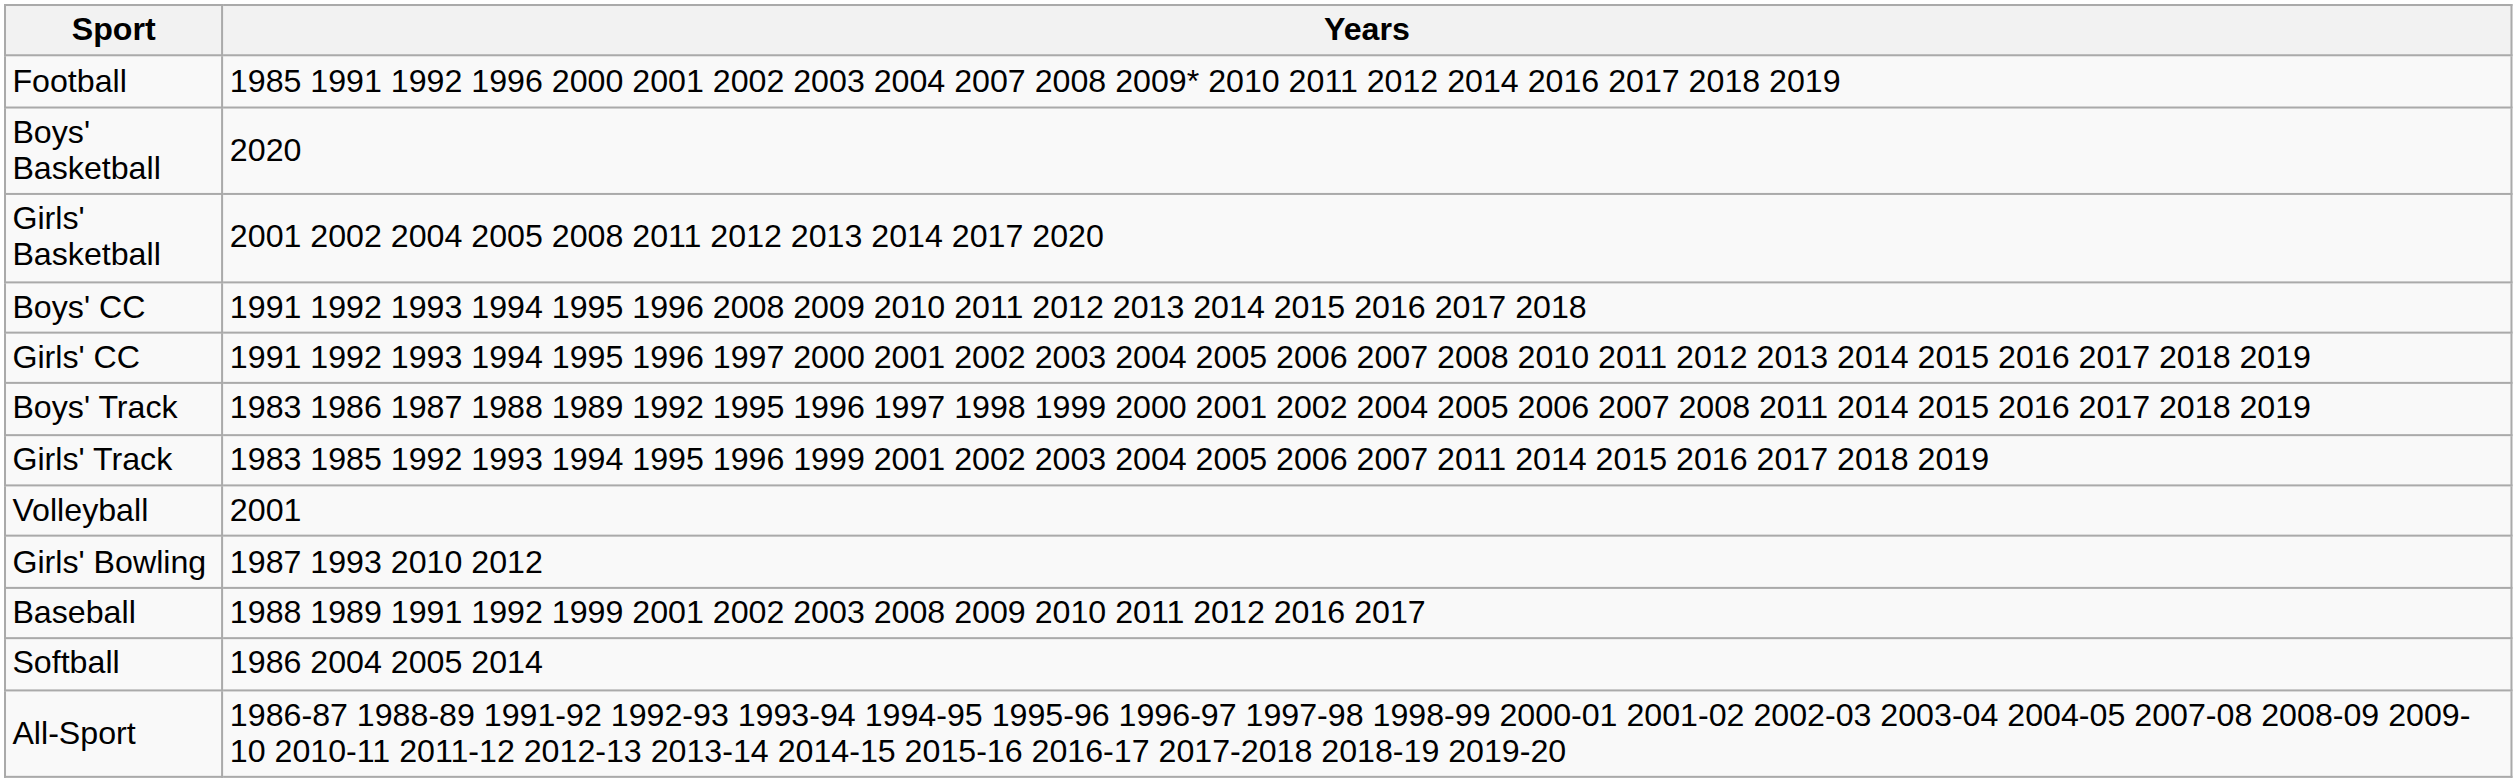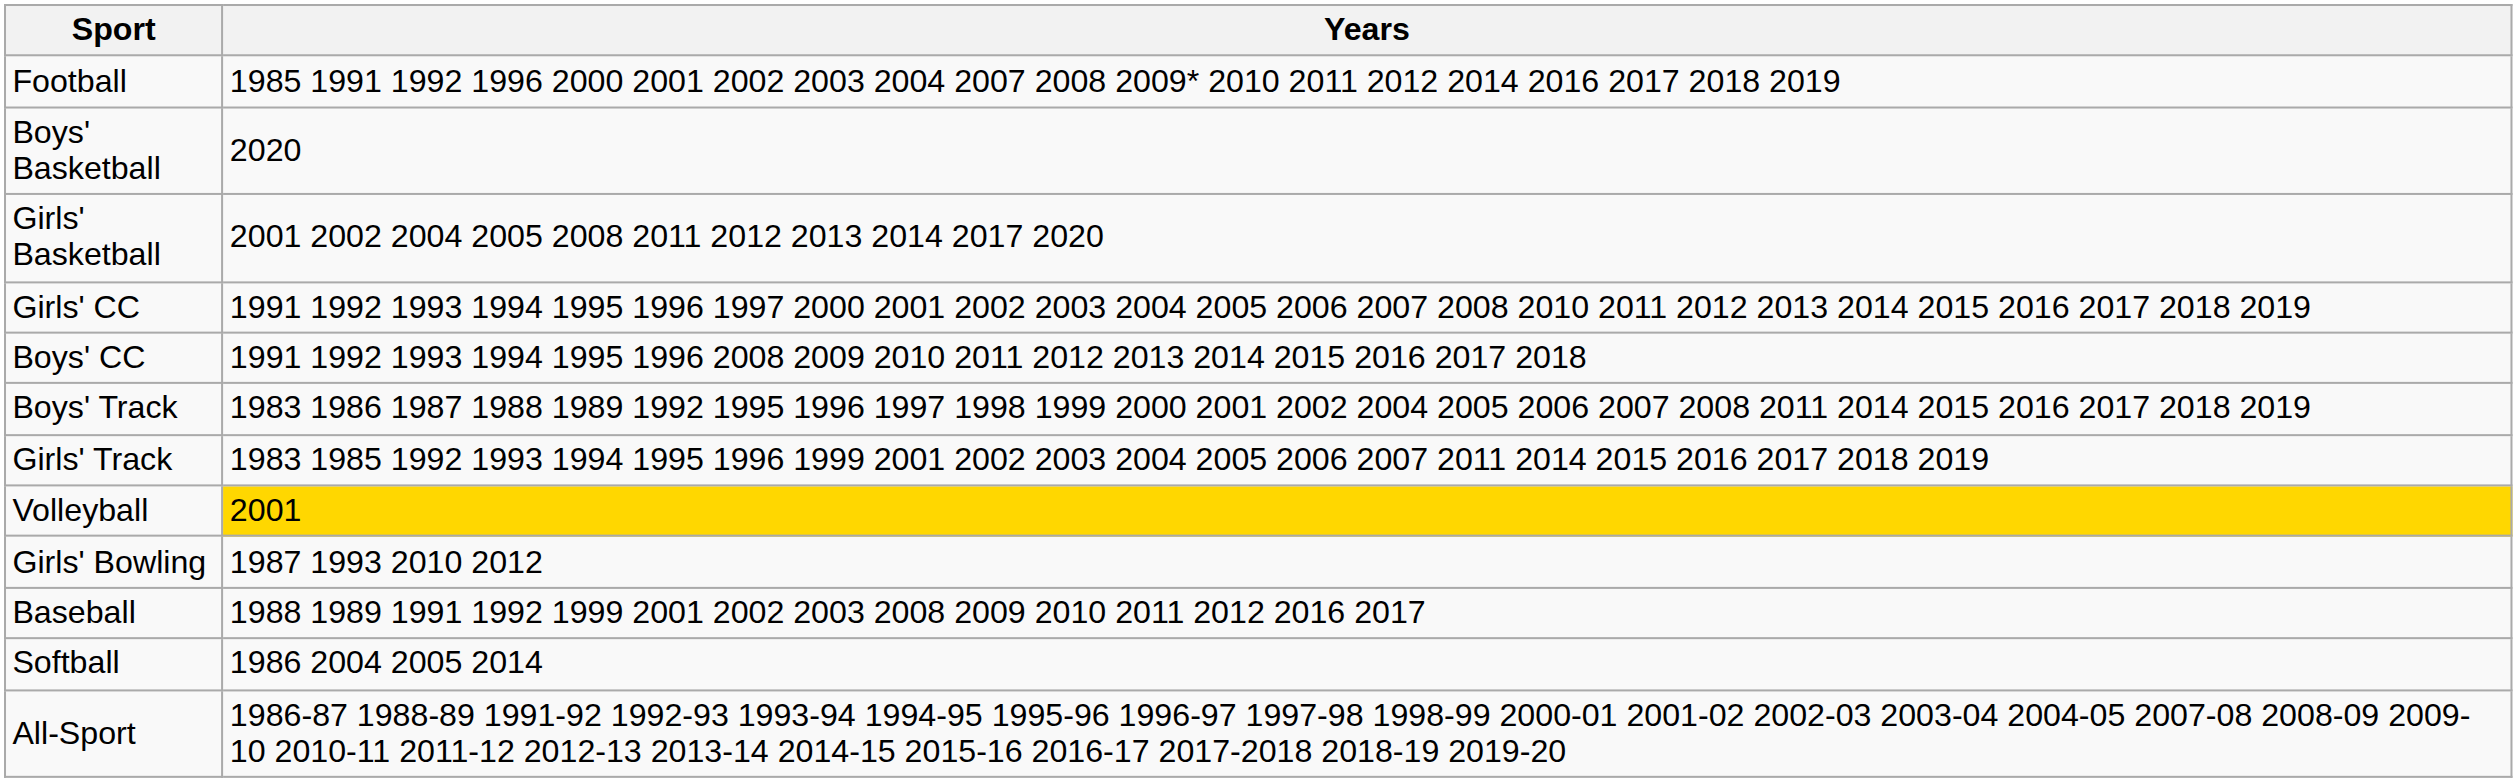rows swapped: Boys' CC <-> Girls' CC
Volleyball | Years: no background -> gold background
